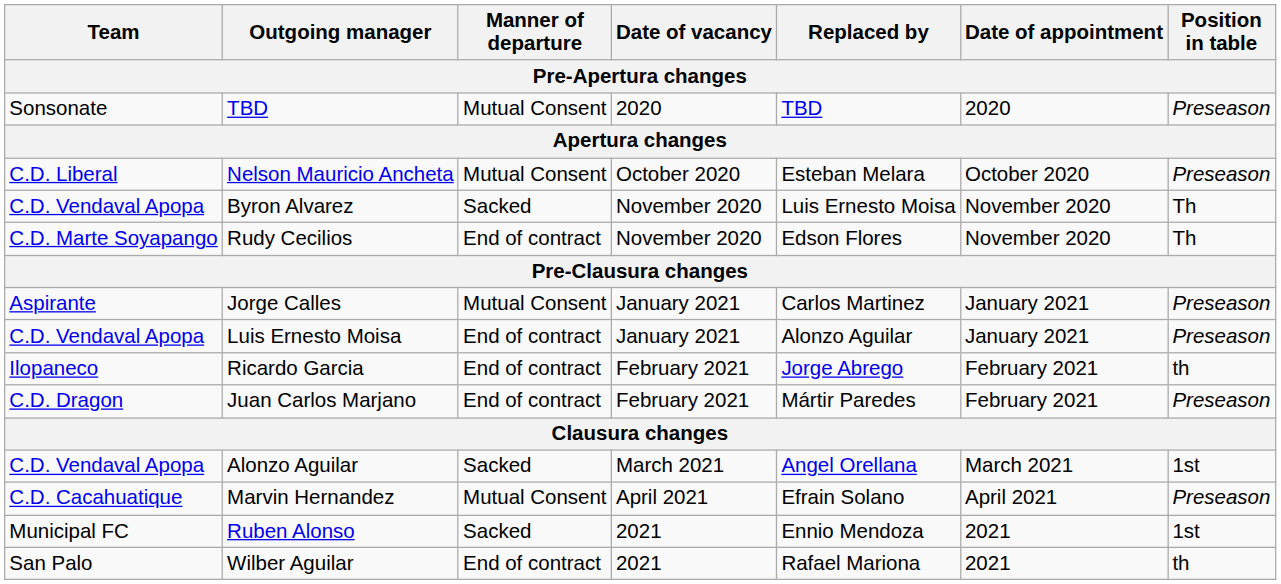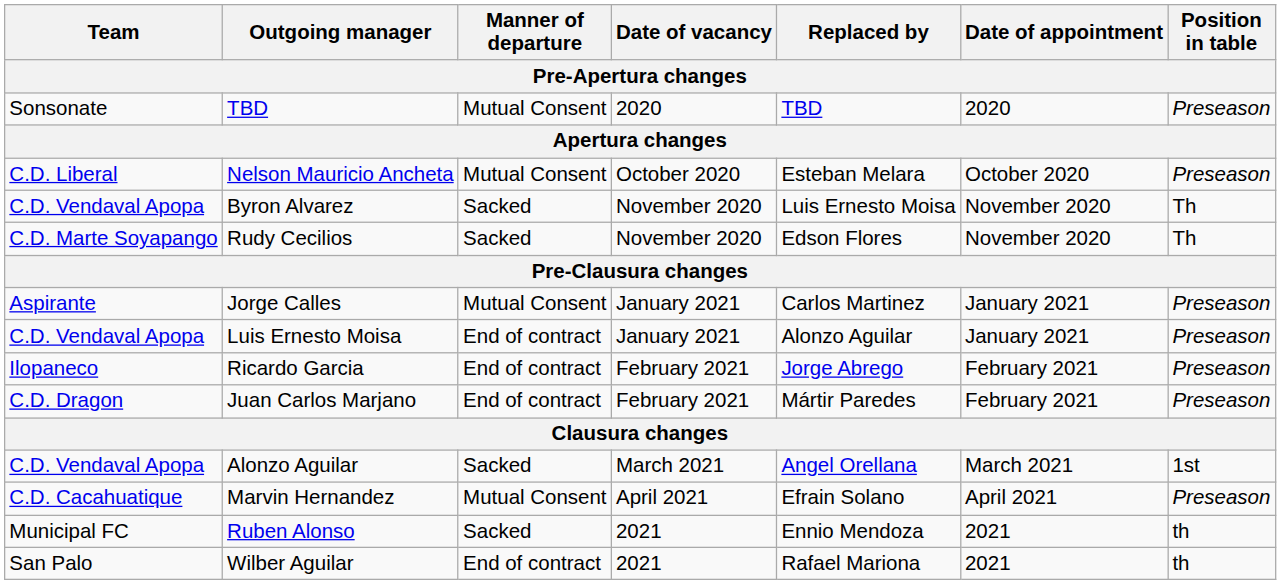Rudy Cecilios | Manner of departure: End of contract -> Sacked
Ricardo Garcia | Position in table: th -> Preseason
Ruben Alonso | Position in table: 1st -> th
